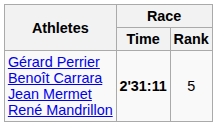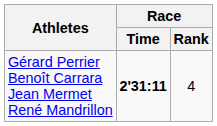Gérard Perrier Benoît Carrara Jean Mermet René Mandrillon | Race / Rank: 5 -> 4
